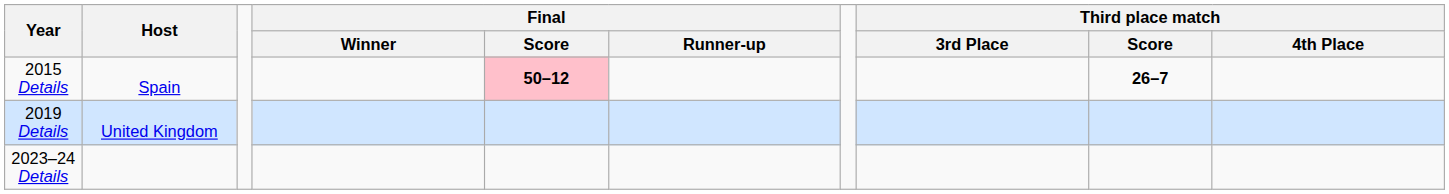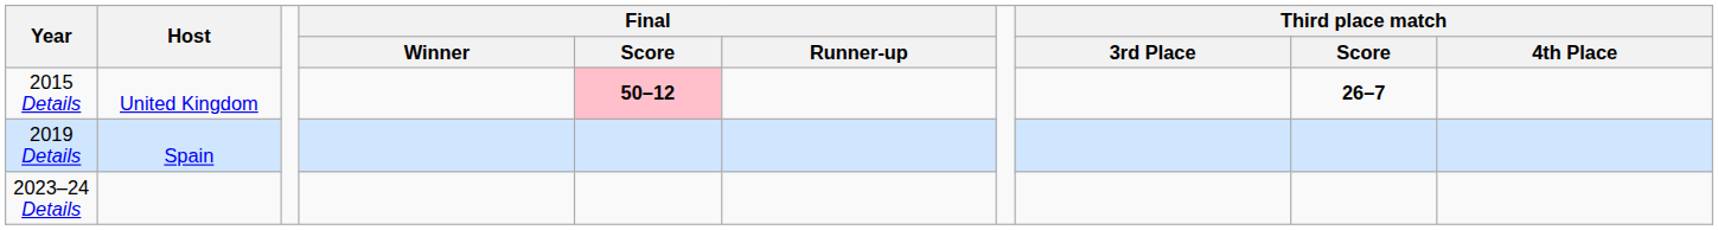2015 Details | Host: Spain -> United Kingdom
2019 Details | Host: United Kingdom -> Spain
